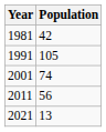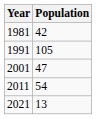2001 | Population: 74 -> 47
2011 | Population: 56 -> 54
